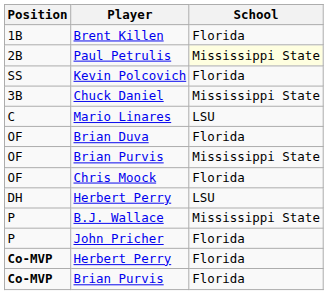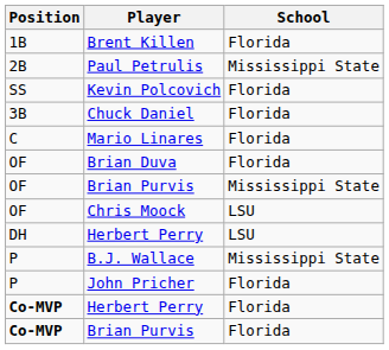Paul Petrulis | School: lightyellow background -> no background
Chuck Daniel | School: Mississippi State -> Florida
Mario Linares | School: LSU -> Florida
Chris Moock | School: Florida -> LSU
